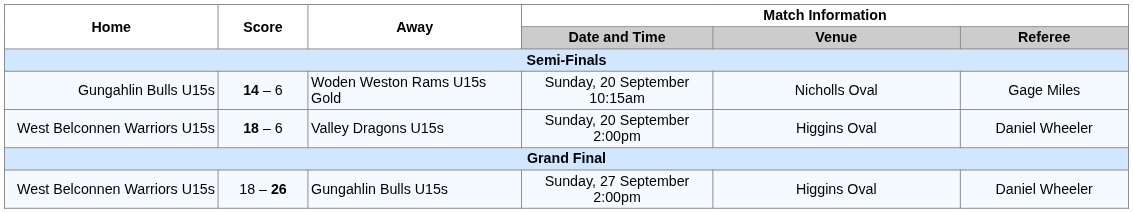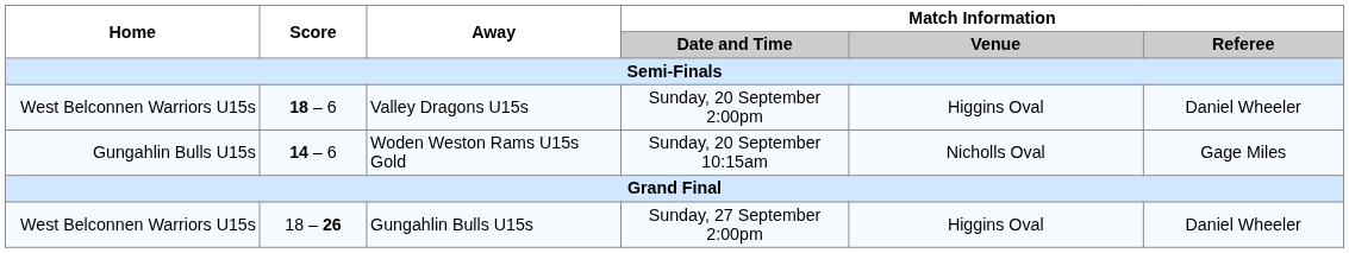rows swapped: Woden Weston Rams U15s Gold <-> Valley Dragons U15s
